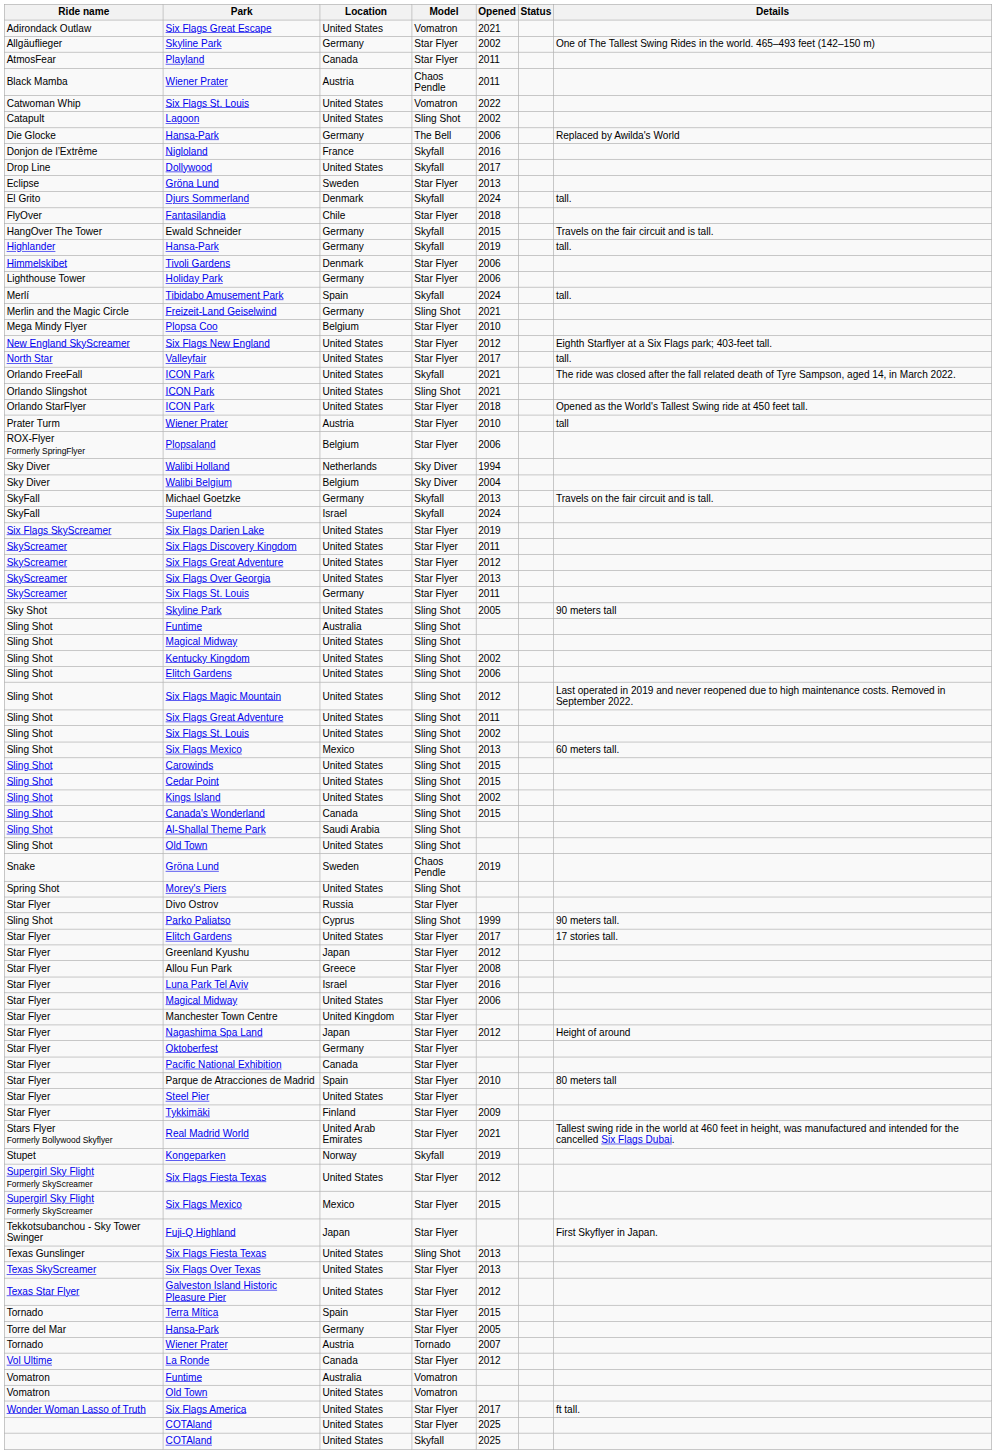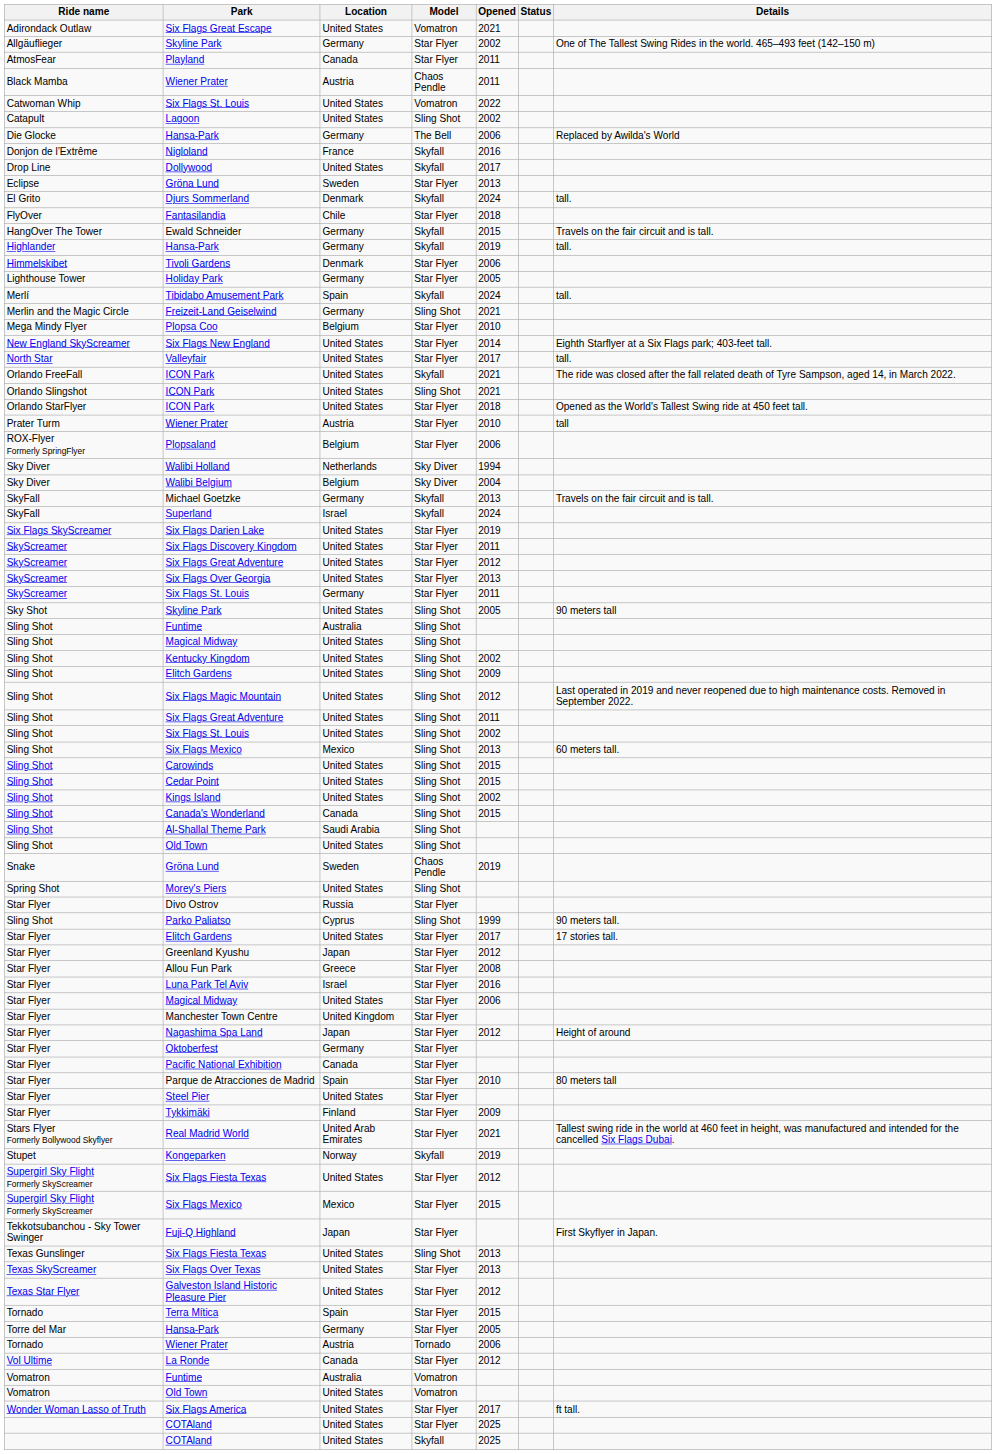Holiday Park | Opened: 2006 -> 2005
Six Flags New England | Opened: 2012 -> 2014
Elitch Gardens / Sling Shot | Opened: 2006 -> 2009
Wiener Prater / Tornado | Opened: 2007 -> 2006
